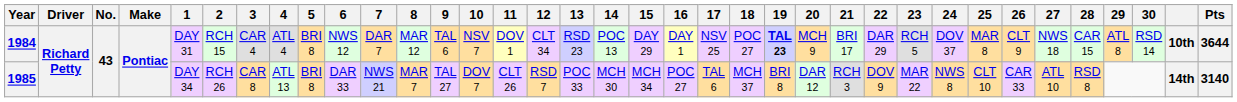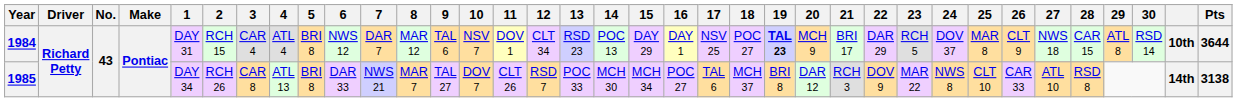1985 | Pts: 3140 -> 3138
